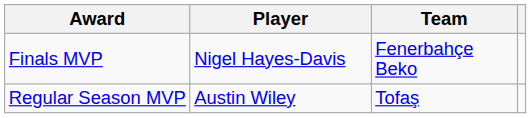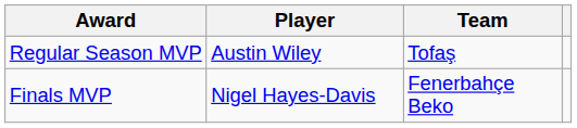rows swapped: Regular Season MVP <-> Finals MVP
